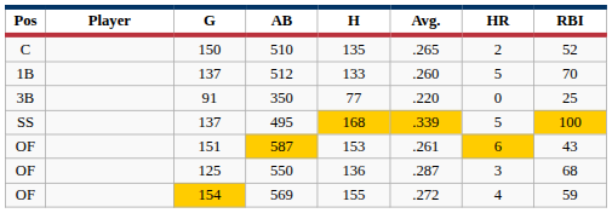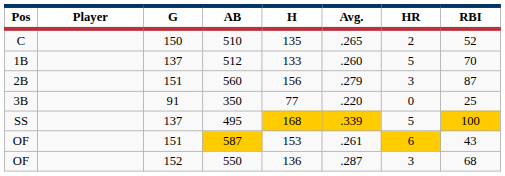+ row: 2B | 151 | 560 | 156 | .279 | 3 | 87
550 | G: 125 -> 152
- row: OF | 154 | 569 | 155 | .272 | 4 | 59
